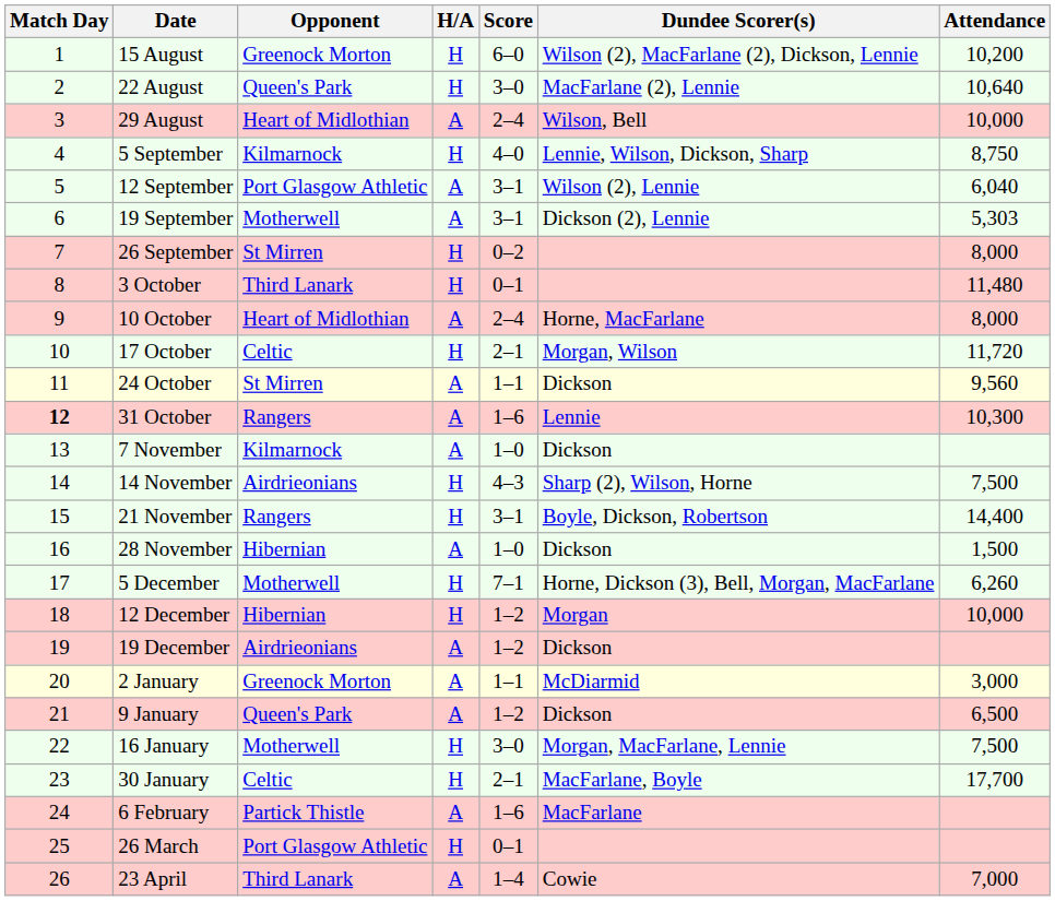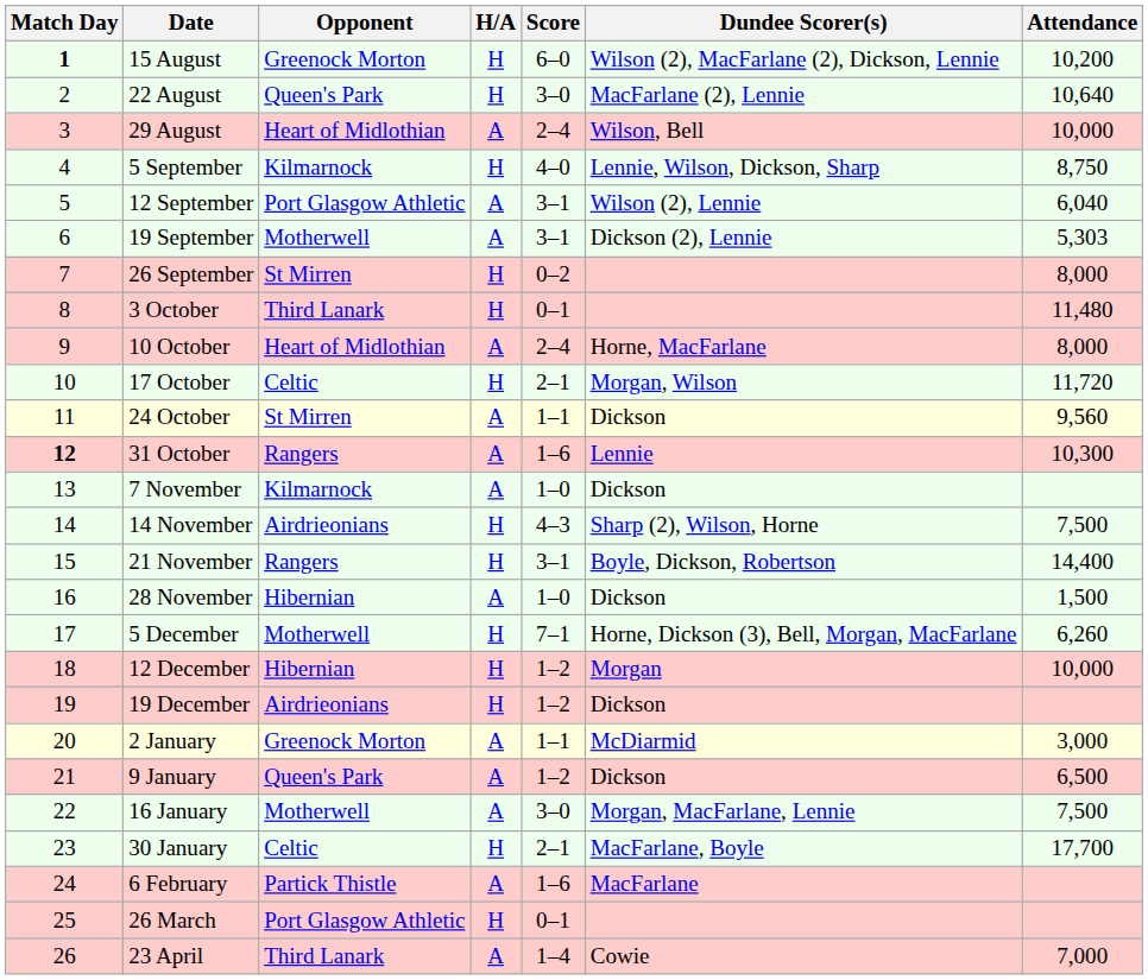15 August | Match Day: normal -> bold
19 December | H/A: A -> H
16 January | H/A: H -> A
